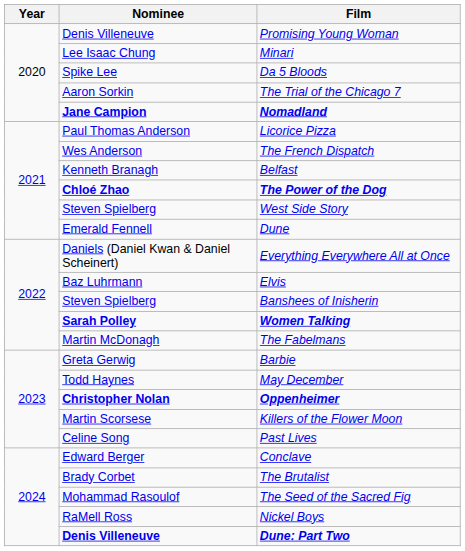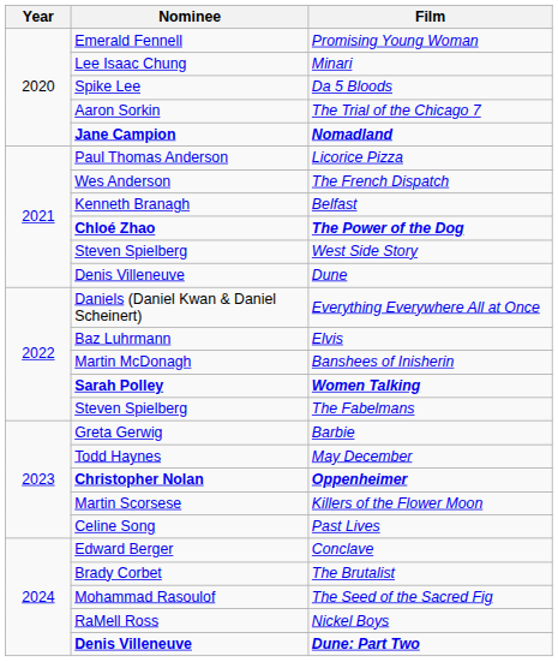Promising Young Woman | Nominee: Denis Villeneuve -> Emerald Fennell
Dune | Nominee: Emerald Fennell -> Denis Villeneuve
Banshees of Inisherin | Nominee: Steven Spielberg -> Martin McDonagh
The Fabelmans | Nominee: Martin McDonagh -> Steven Spielberg
